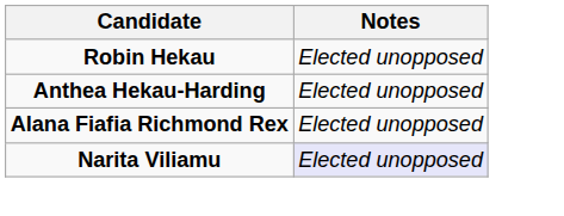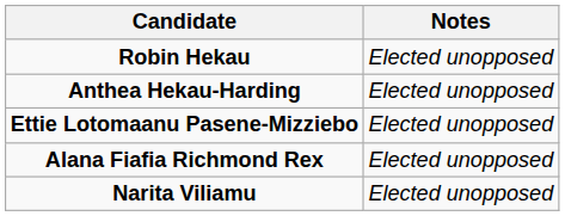+ row: Ettie Lotomaanu Pasene-Mizziebo | Elected unopposed
Narita Viliamu | Notes: lavender background -> no background
